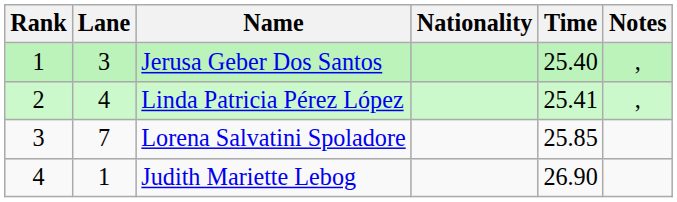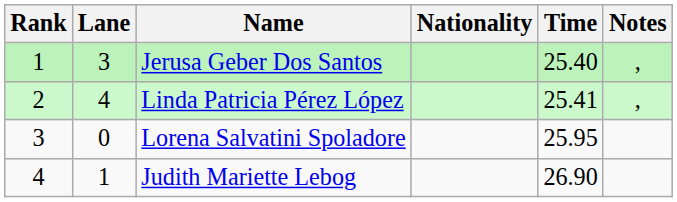Lorena Salvatini Spoladore | Lane: 7 -> 0
Lorena Salvatini Spoladore | Time: 25.85 -> 25.95
